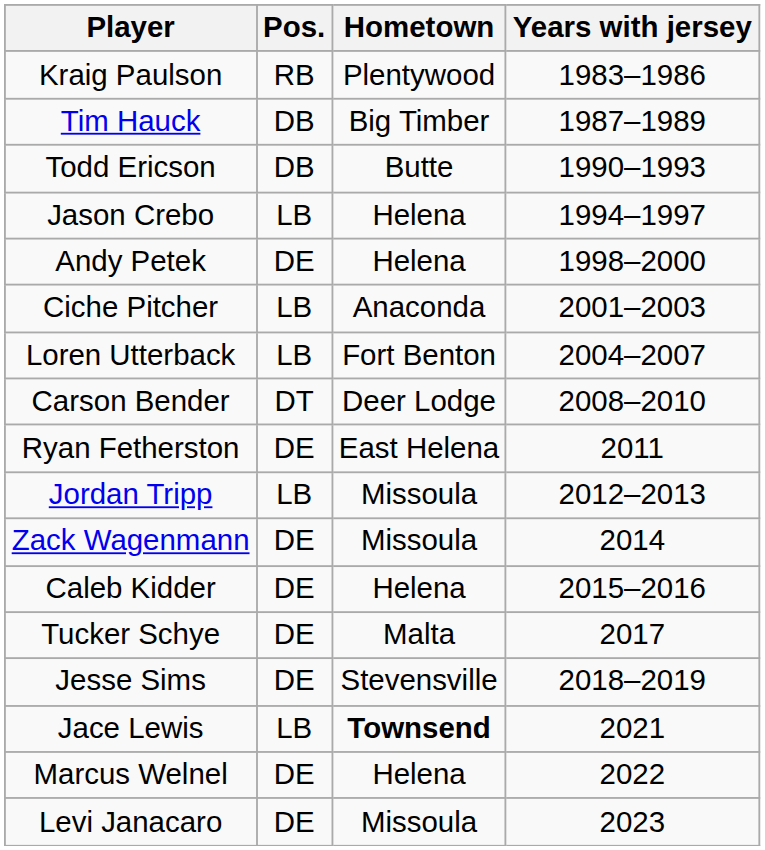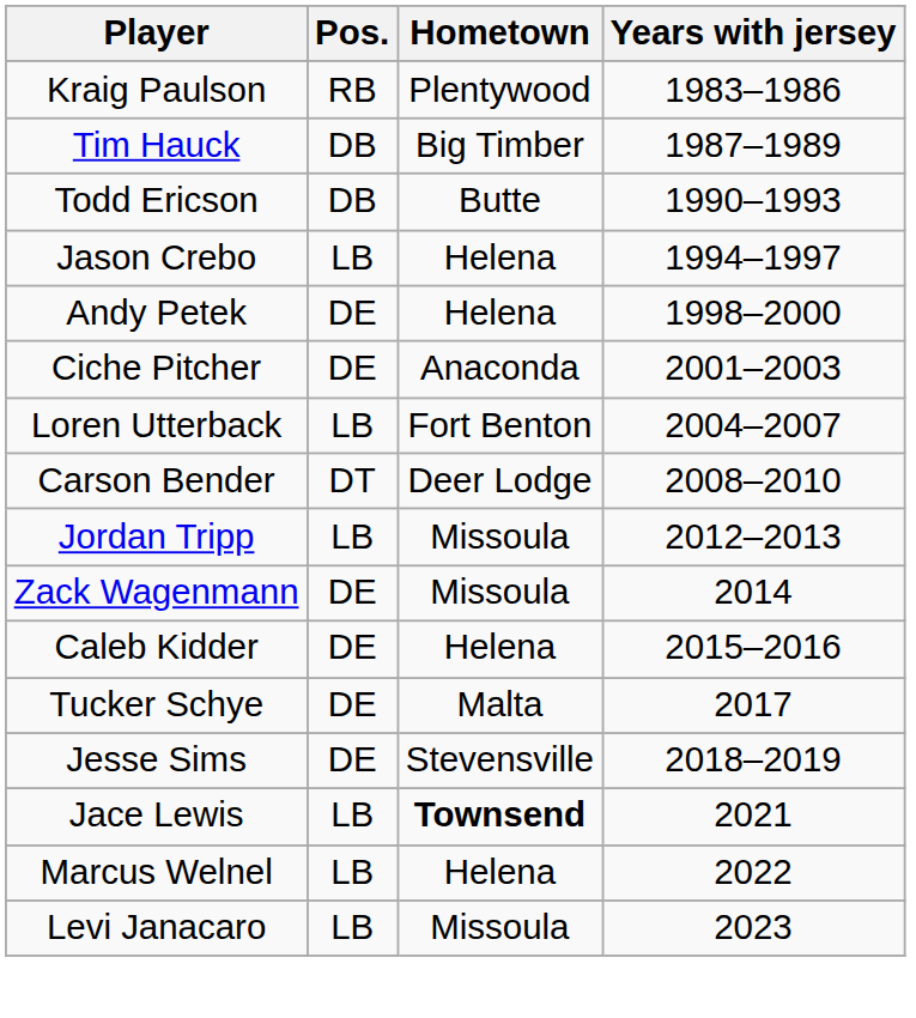Ciche Pitcher | Pos.: LB -> DE
- row: Ryan Fetherston | DE | East Helena | 2011
Marcus Welnel | Pos.: DE -> LB
Levi Janacaro | Pos.: DE -> LB
